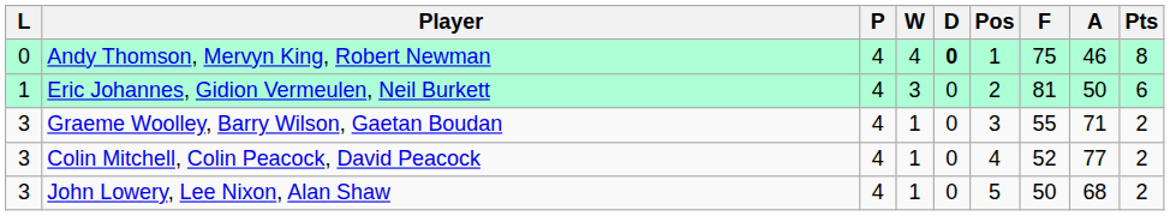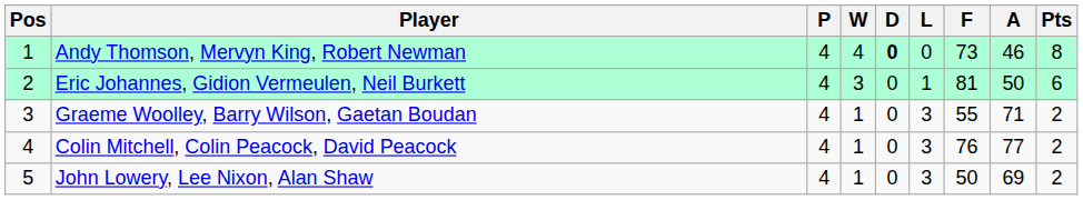columns swapped: Pos <-> L
Andy Thomson, Mervyn King, Robert Newman | F: 75 -> 73
Colin Mitchell, Colin Peacock, David Peacock | F: 52 -> 76
John Lowery, Lee Nixon, Alan Shaw | A: 68 -> 69
